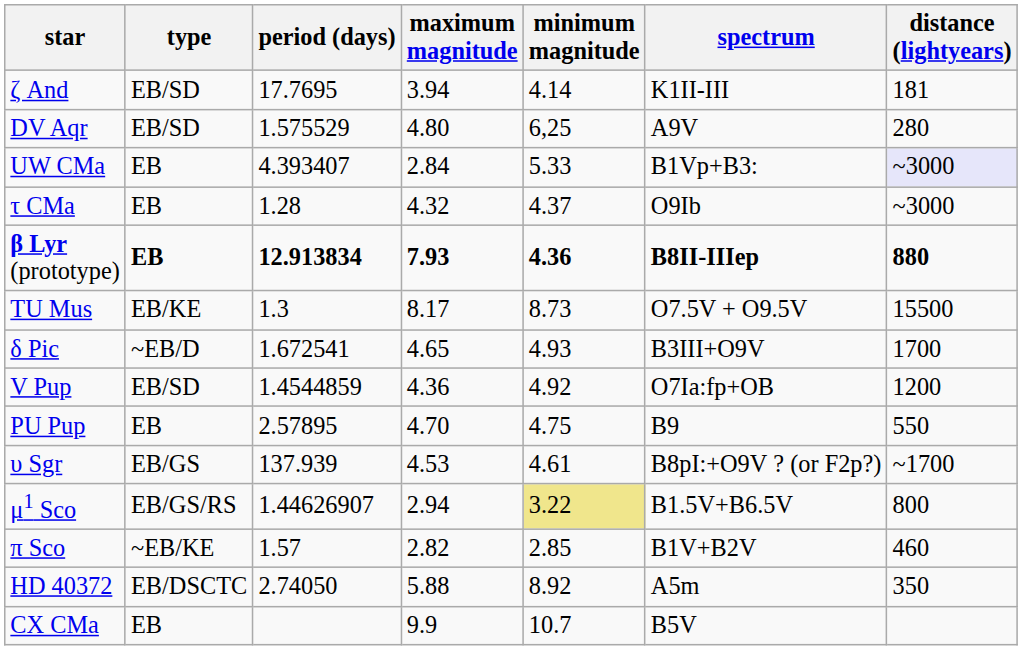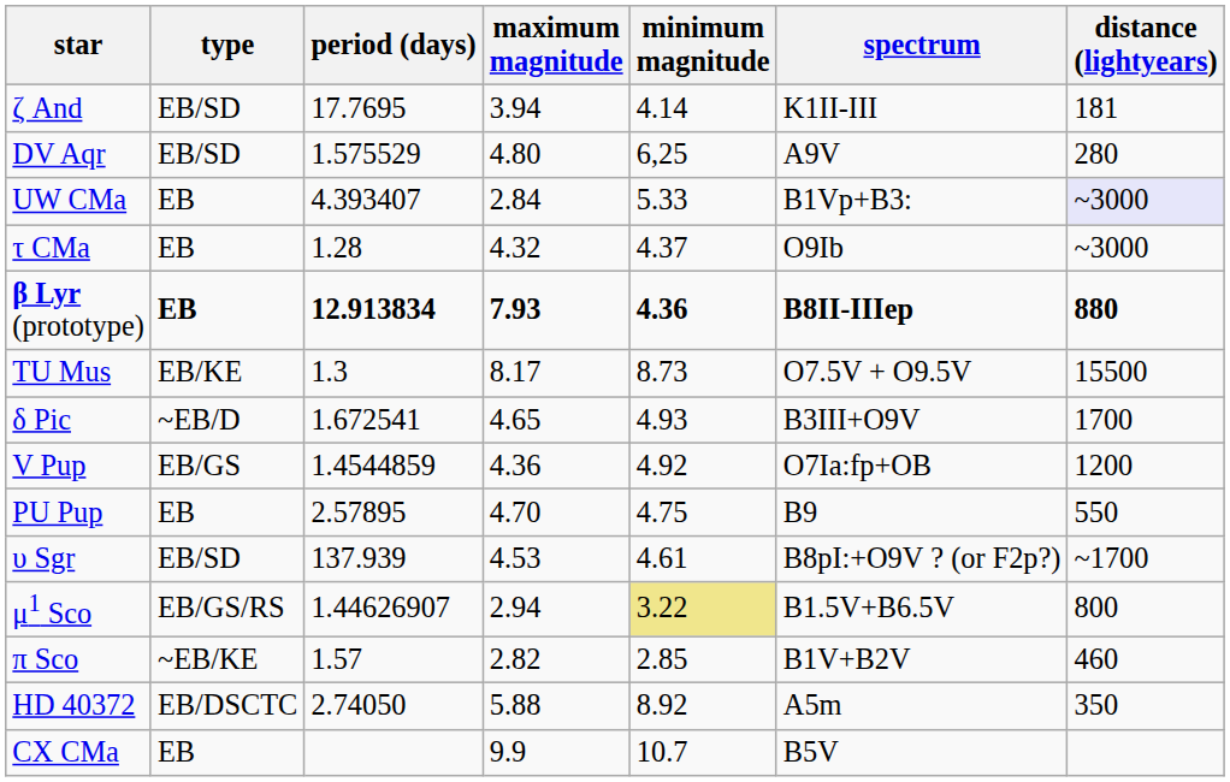V Pup | type: EB/SD -> EB/GS
υ Sgr | type: EB/GS -> EB/SD
